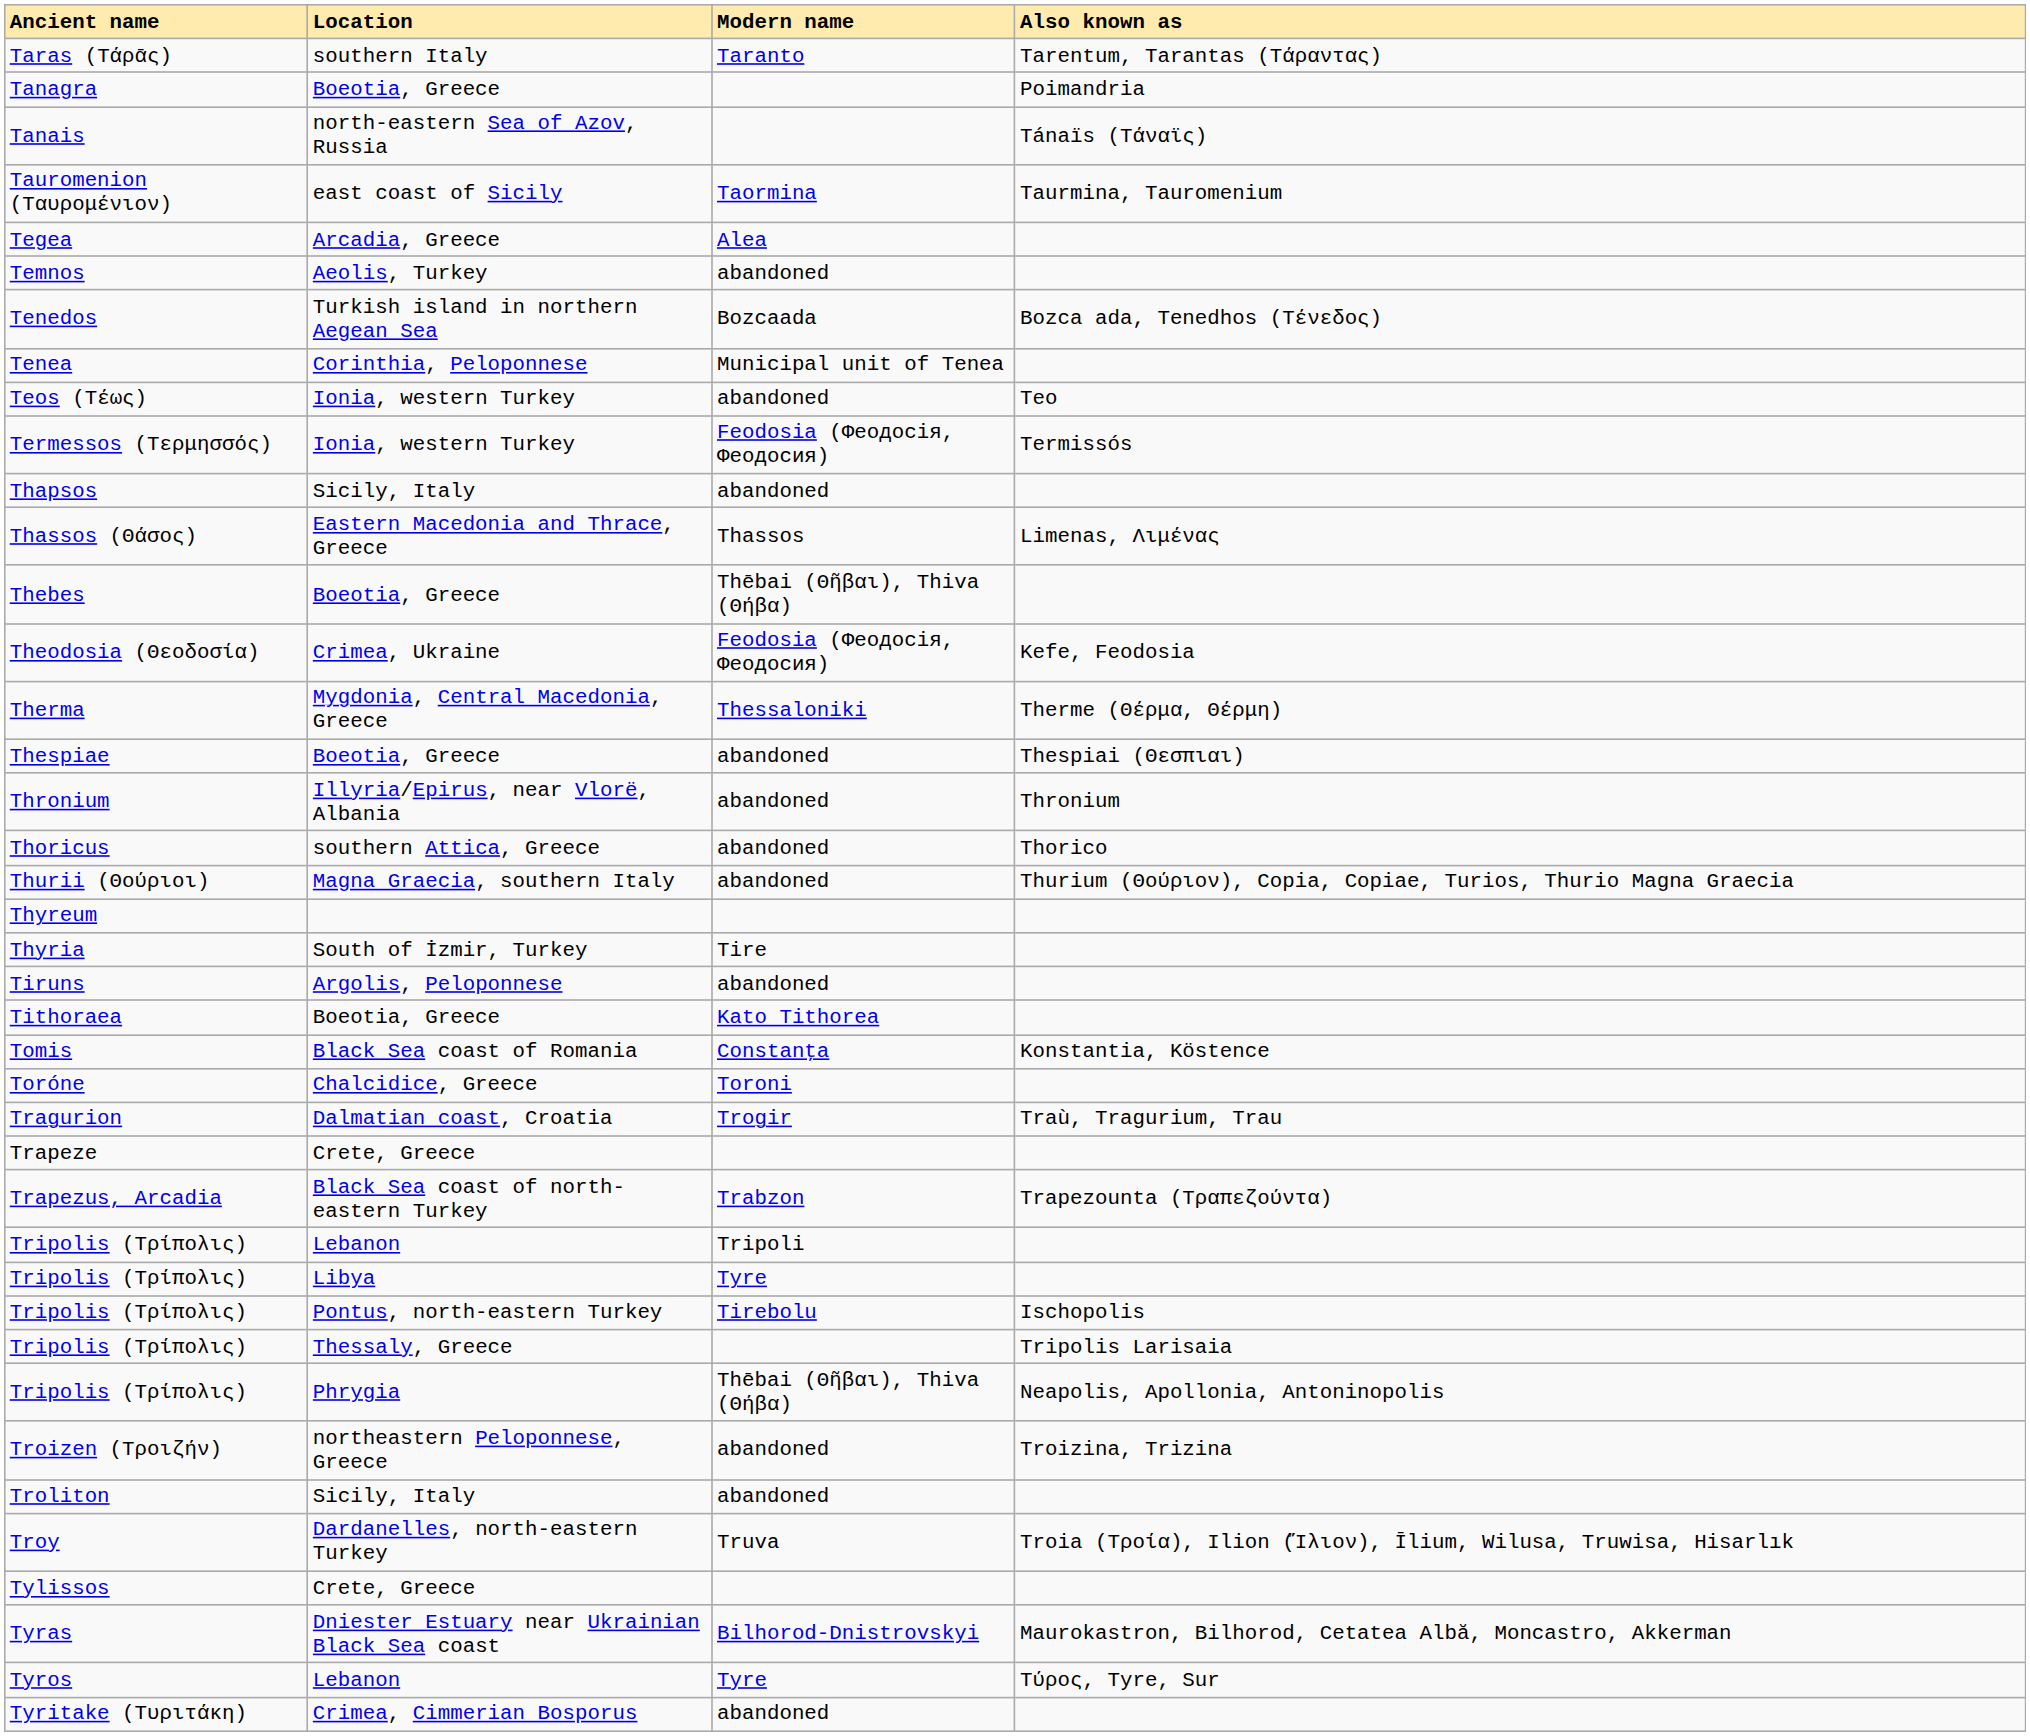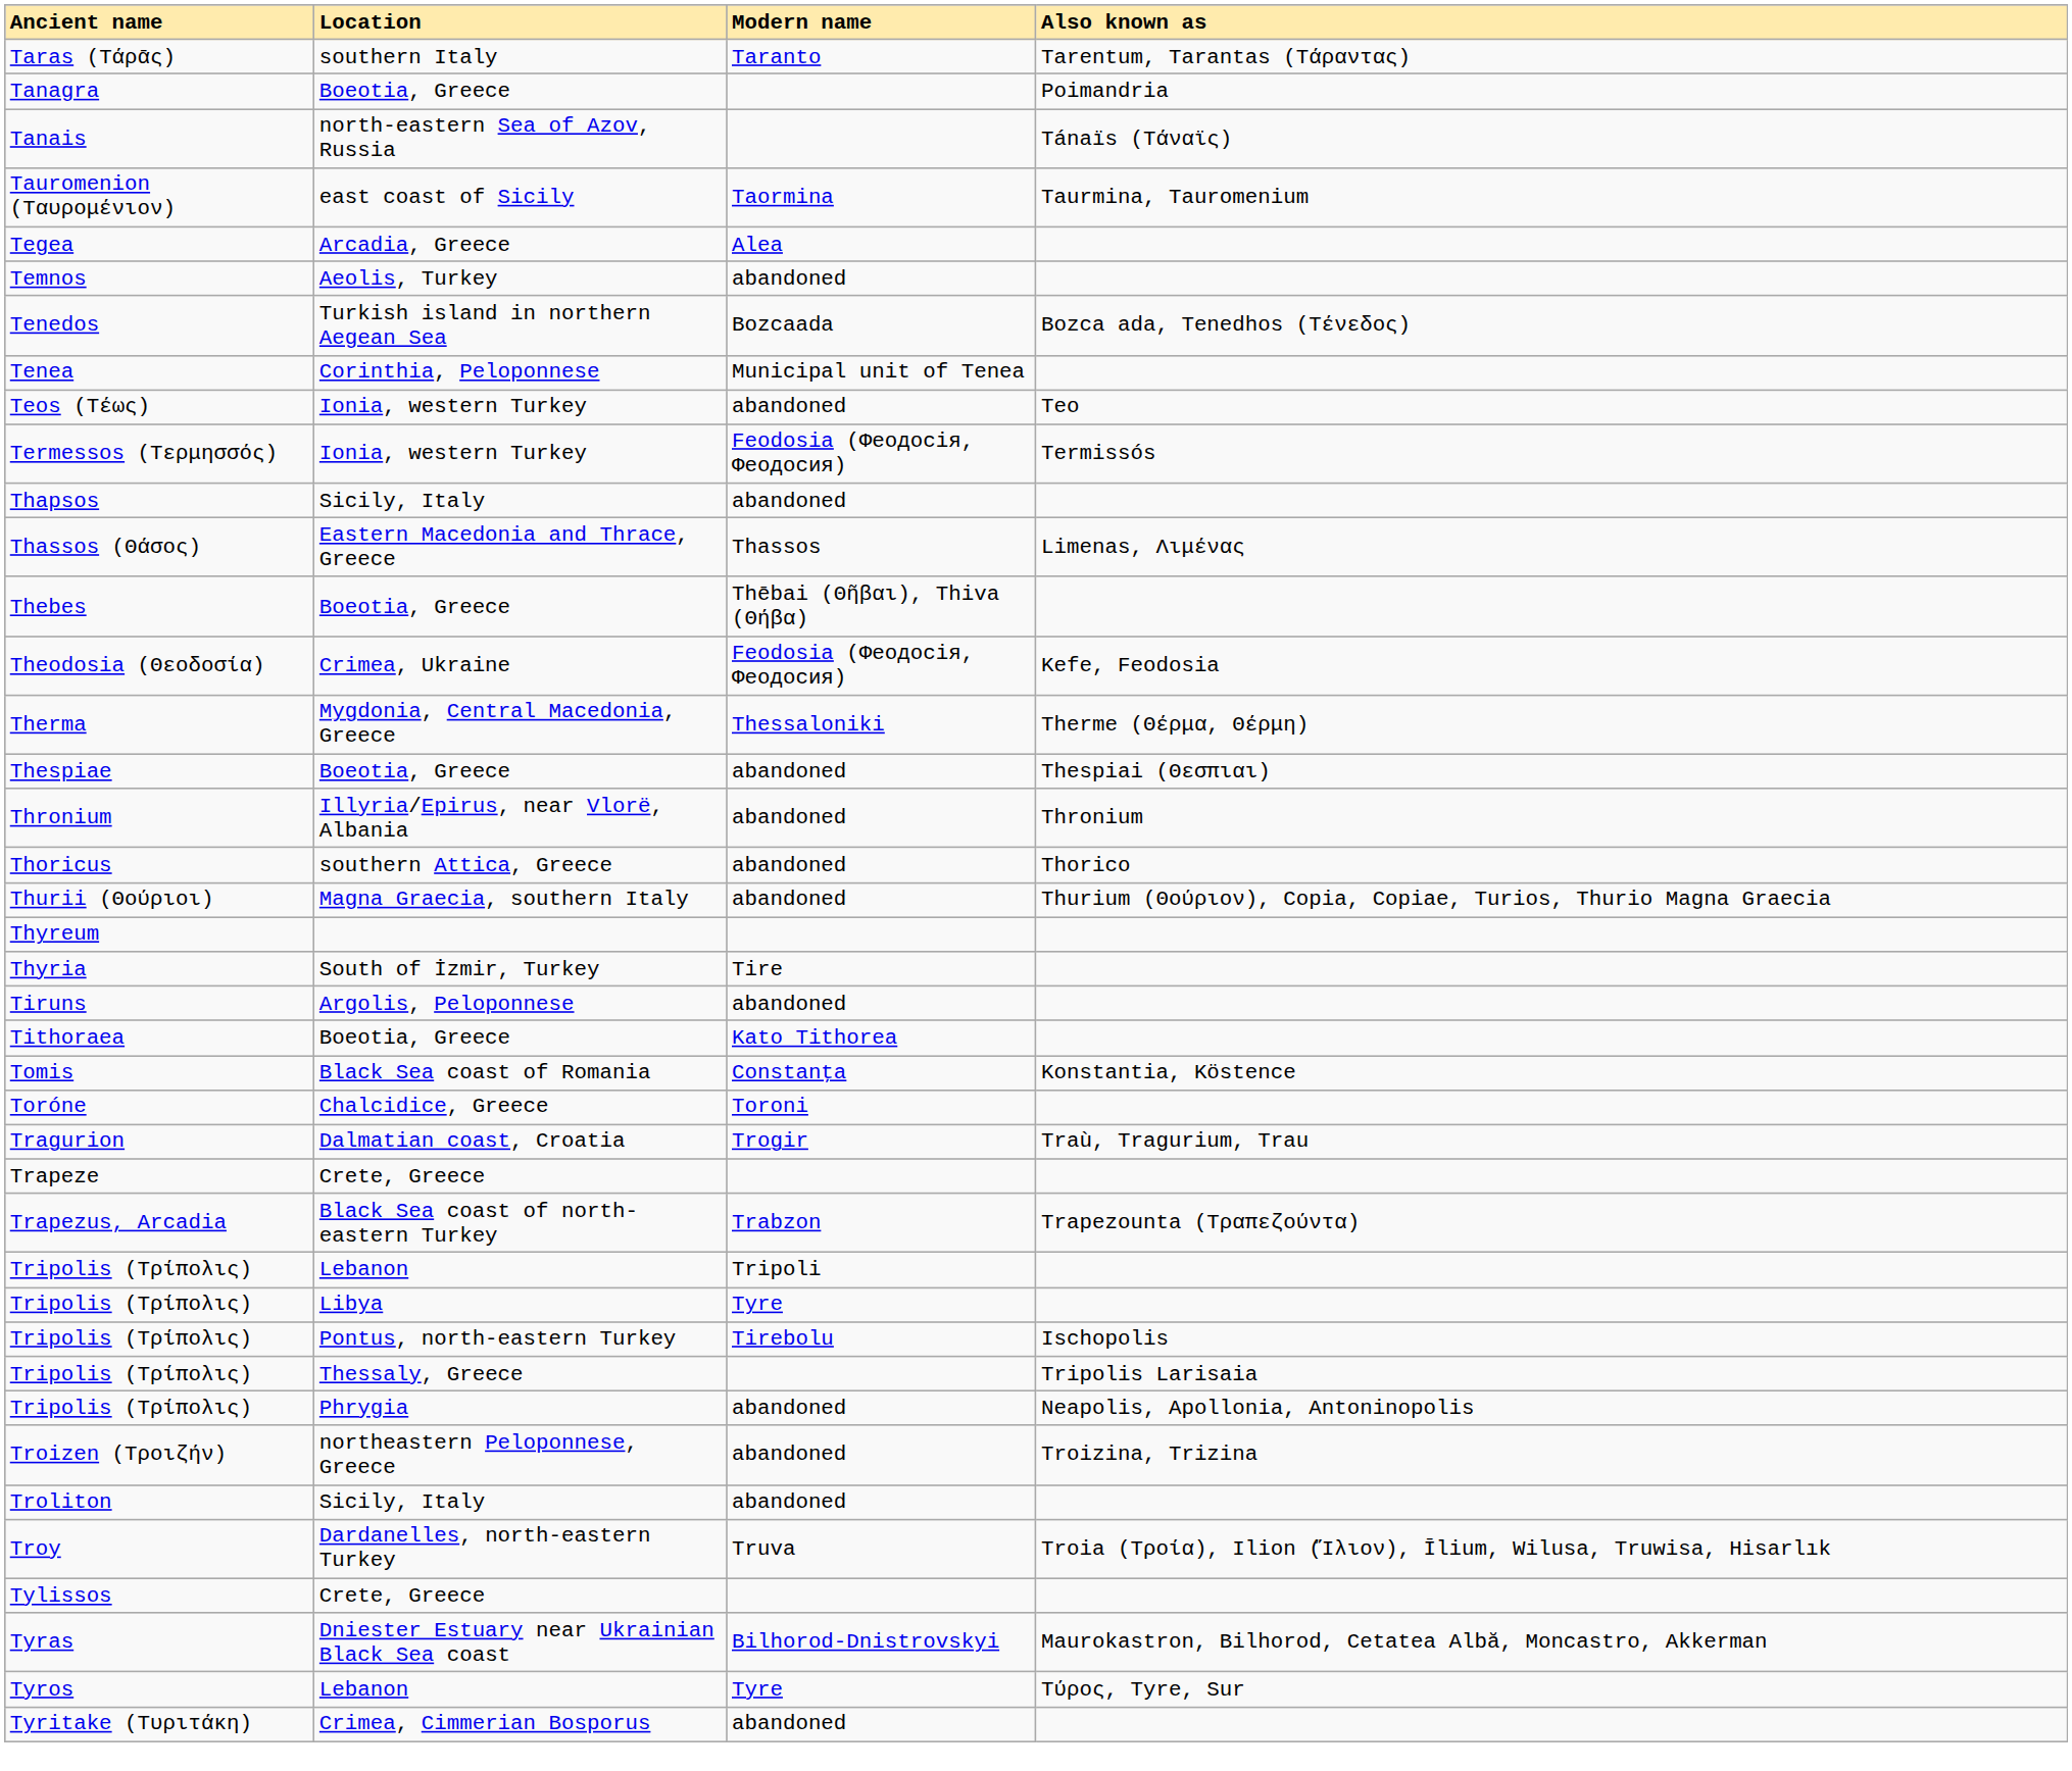Tripolis (Τρίπολις) / Phrygia | Modern name: Thēbai (Θῆβαι), Thiva (Θήβα) -> abandoned
